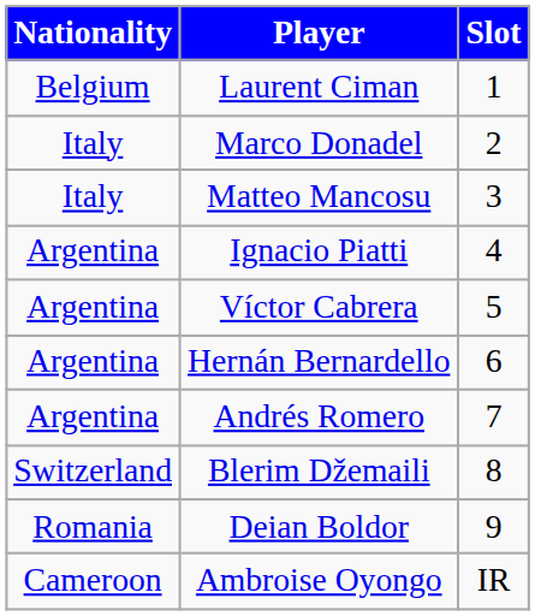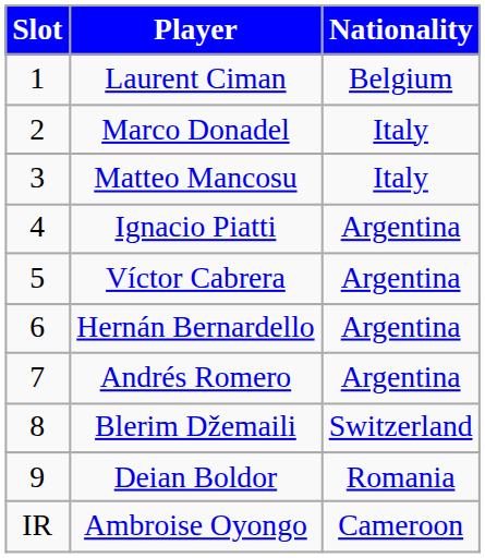columns swapped: Slot <-> Nationality
